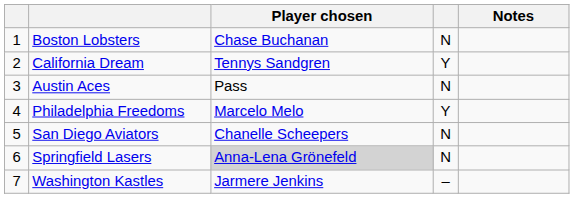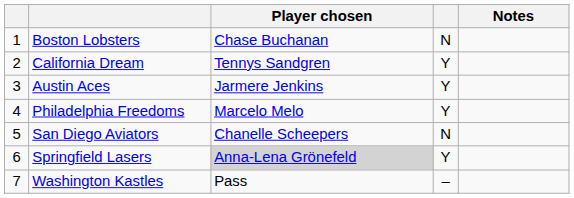Austin Aces | Player chosen: Pass -> Jarmere Jenkins
Austin Aces | column 4: N -> Y
Springfield Lasers | column 4: N -> Y
Washington Kastles | Player chosen: Jarmere Jenkins -> Pass
